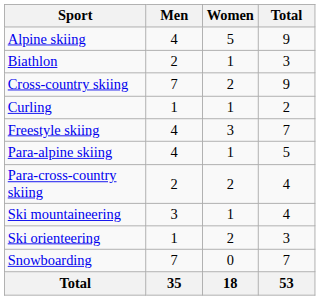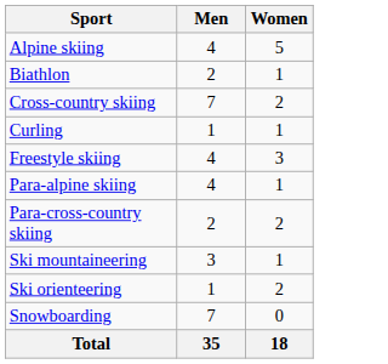- column: Total | 9 | 3 | 9 | 2 | 7 | 5 | 4 | 4 | 3 | 7 | 53
